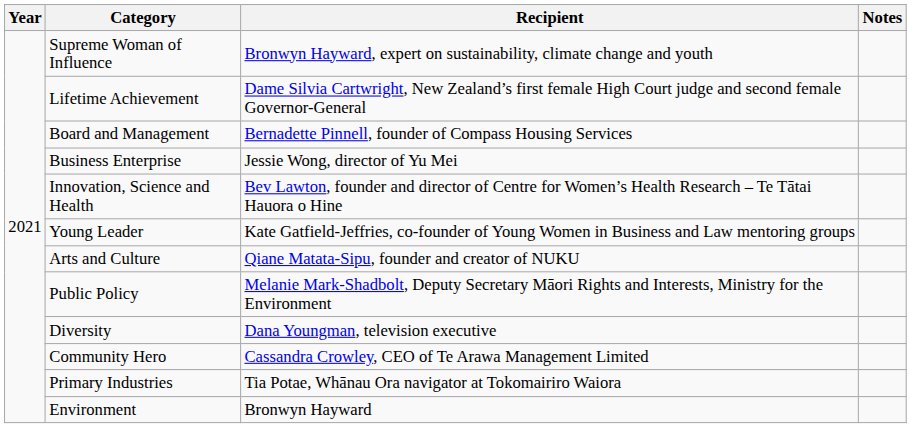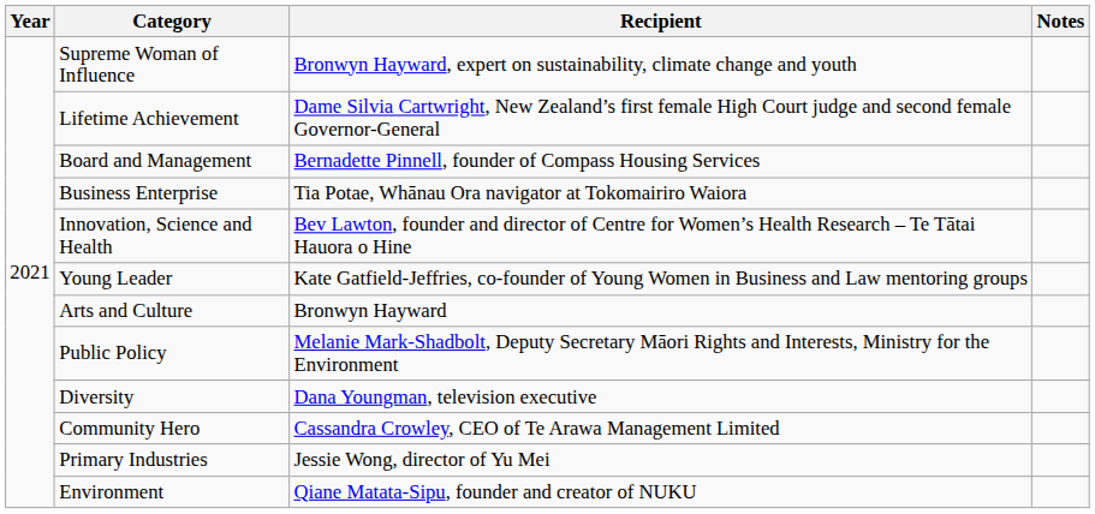Business Enterprise | Recipient: Jessie Wong, director of Yu Mei -> Tia Potae, Whānau Ora navigator at Tokomairiro Waiora
Arts and Culture | Recipient: Qiane Matata-Sipu, founder and creator of NUKU -> Bronwyn Hayward
Primary Industries | Recipient: Tia Potae, Whānau Ora navigator at Tokomairiro Waiora -> Jessie Wong, director of Yu Mei
Environment | Recipient: Bronwyn Hayward -> Qiane Matata-Sipu, founder and creator of NUKU
